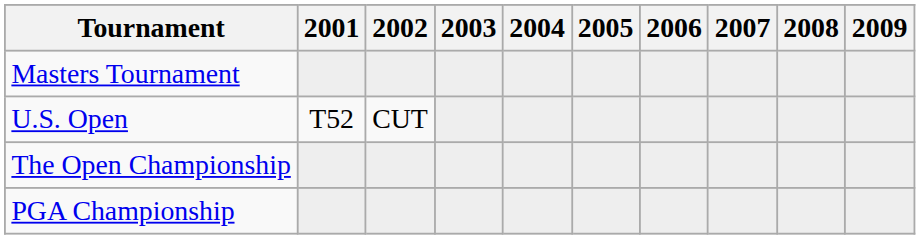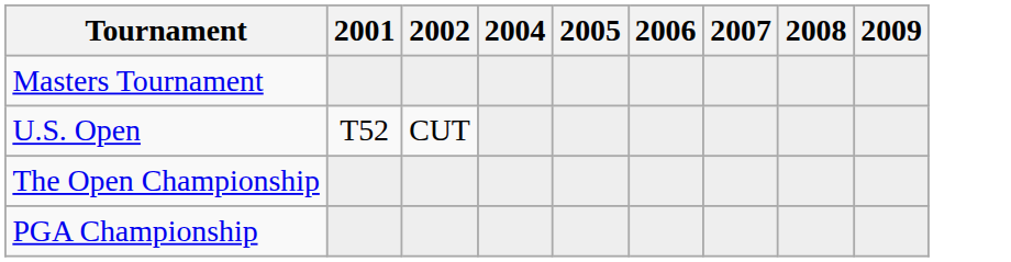- column: 2003
